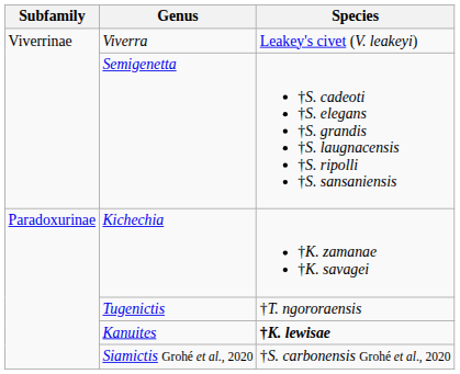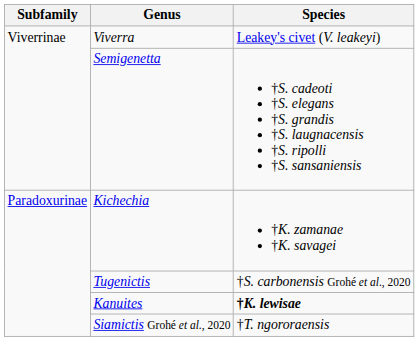Tugenictis | Species: †T. ngororaensis -> †S. carbonensis Grohé et al., 2020
Siamictis Grohé et al., 2020 | Species: †S. carbonensis Grohé et al., 2020 -> †T. ngororaensis
